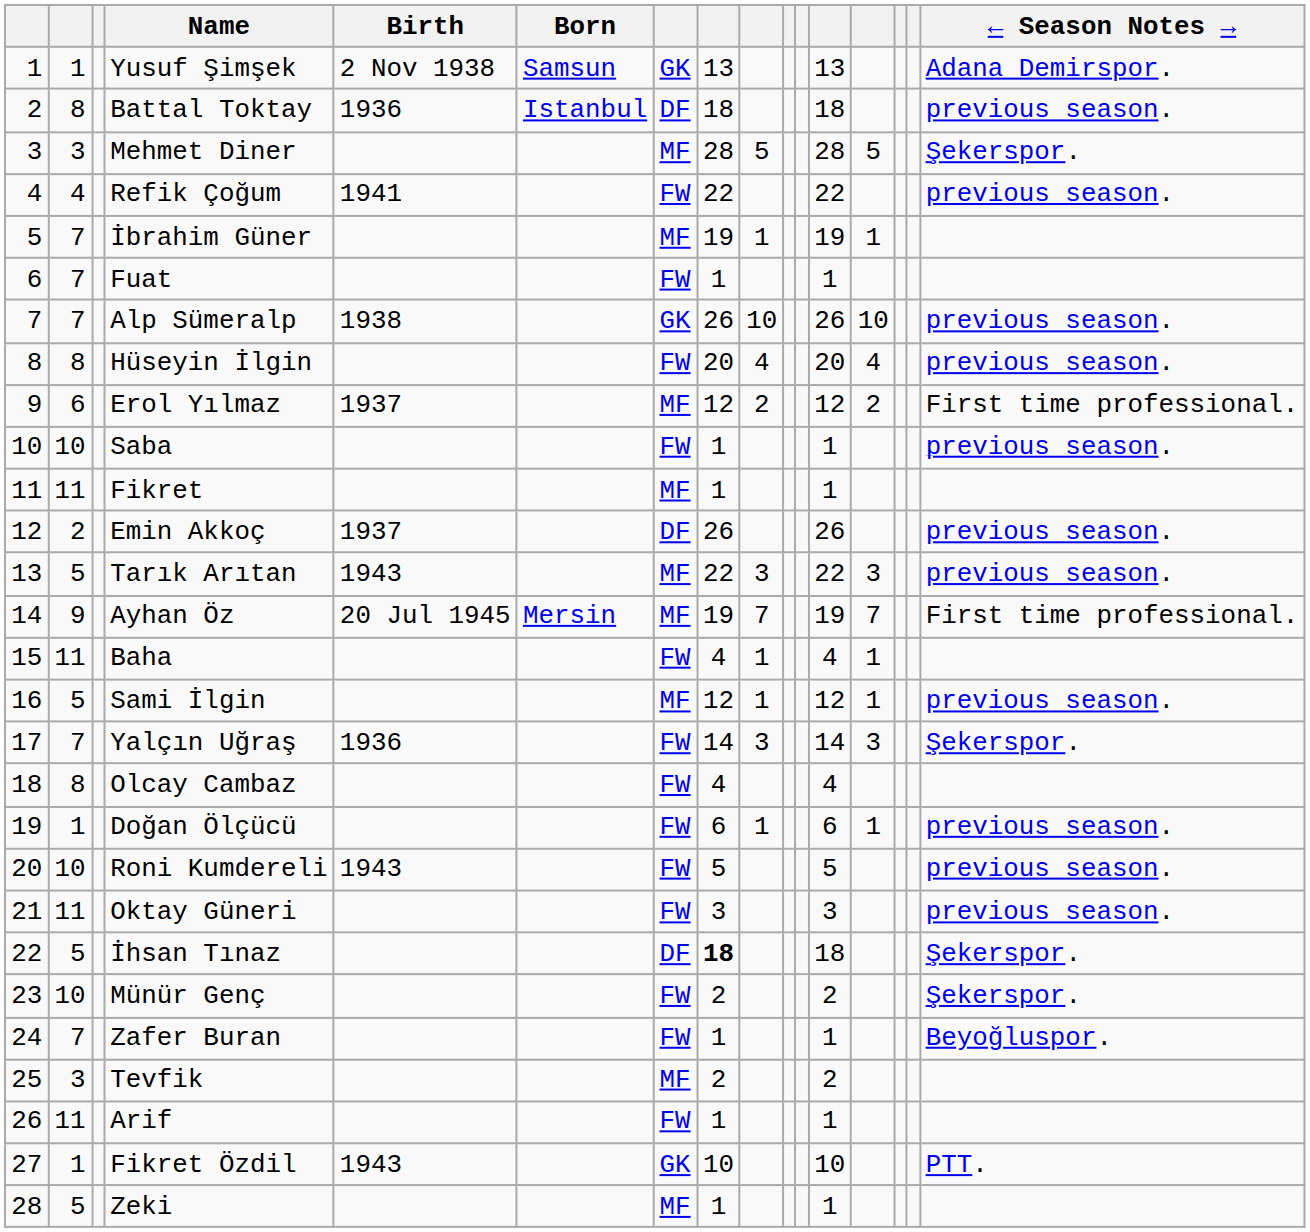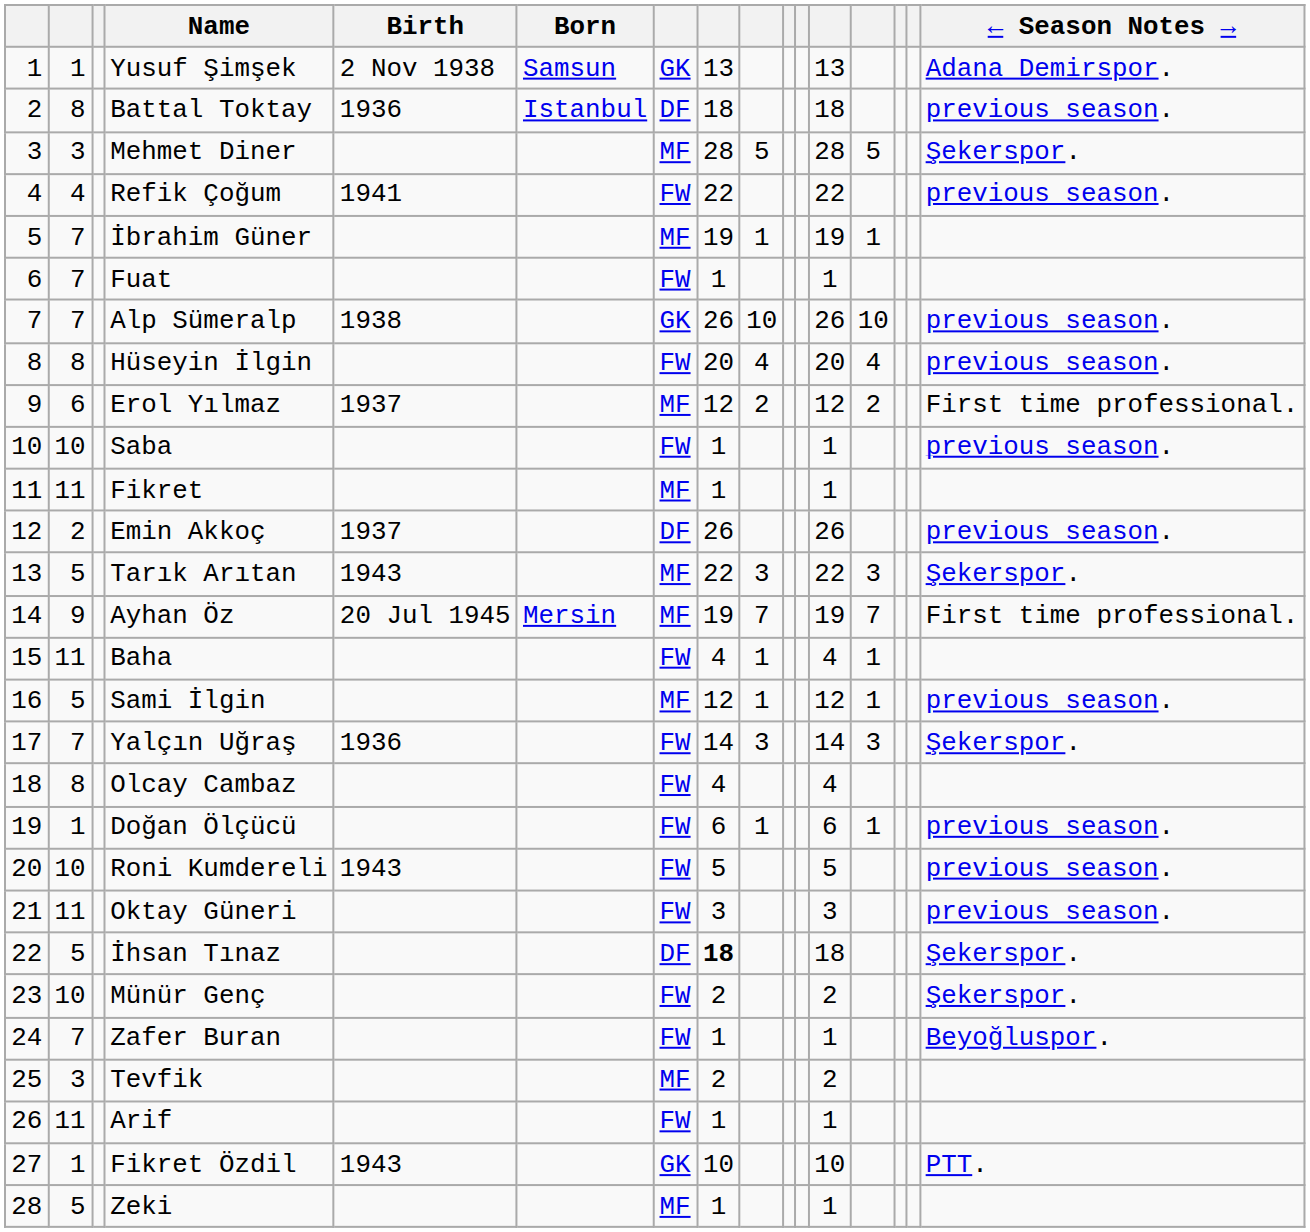Tarık Arıtan | ← Season Notes →: previous season. -> Şekerspor.
